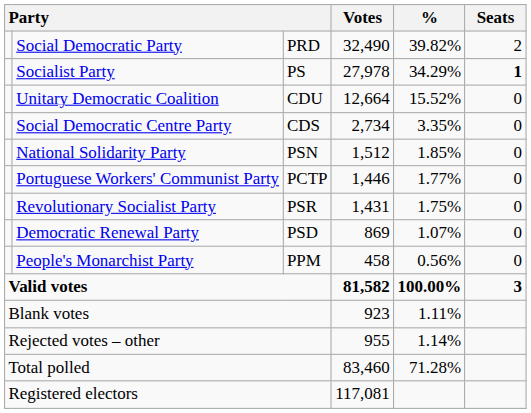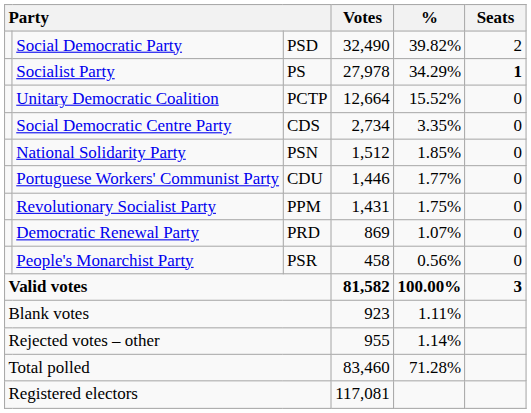Social Democratic Party | column 3: PRD -> PSD
Unitary Democratic Coalition | column 3: CDU -> PCTP
Portuguese Workers' Communist Party | column 3: PCTP -> CDU
Revolutionary Socialist Party | column 3: PSR -> PPM
Democratic Renewal Party | column 3: PSD -> PRD
People's Monarchist Party | column 3: PPM -> PSR
